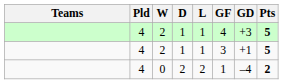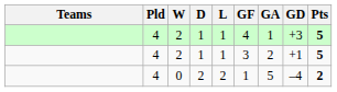+ column: GA | 1 | 2 | 5
